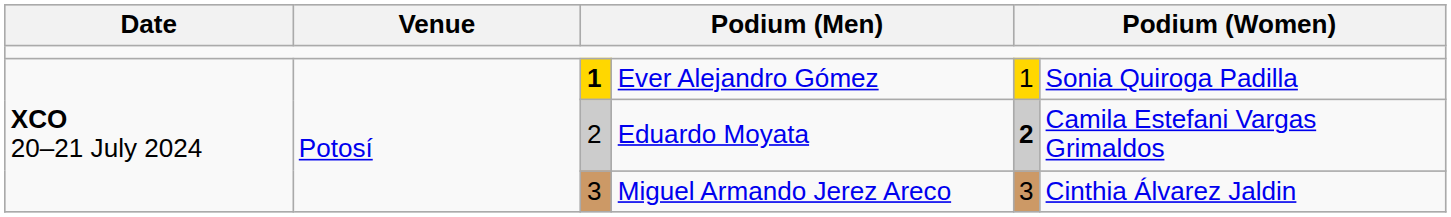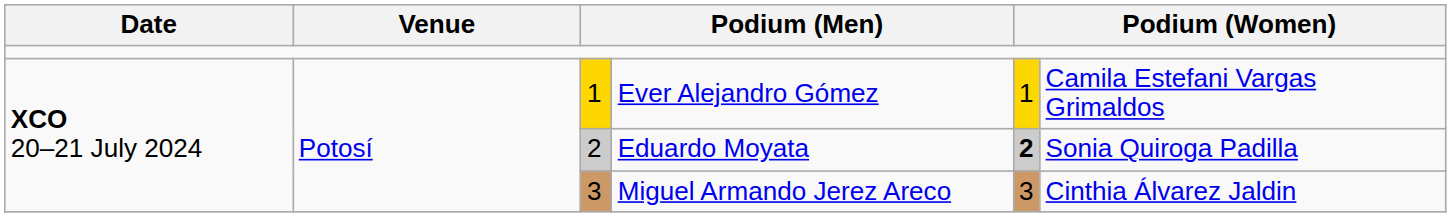Ever Alejandro Gómez | column 3: bold -> normal
Ever Alejandro Gómez | column 6: Sonia Quiroga Padilla -> Camila Estefani Vargas Grimaldos
Eduardo Moyata | column 6: Camila Estefani Vargas Grimaldos -> Sonia Quiroga Padilla
